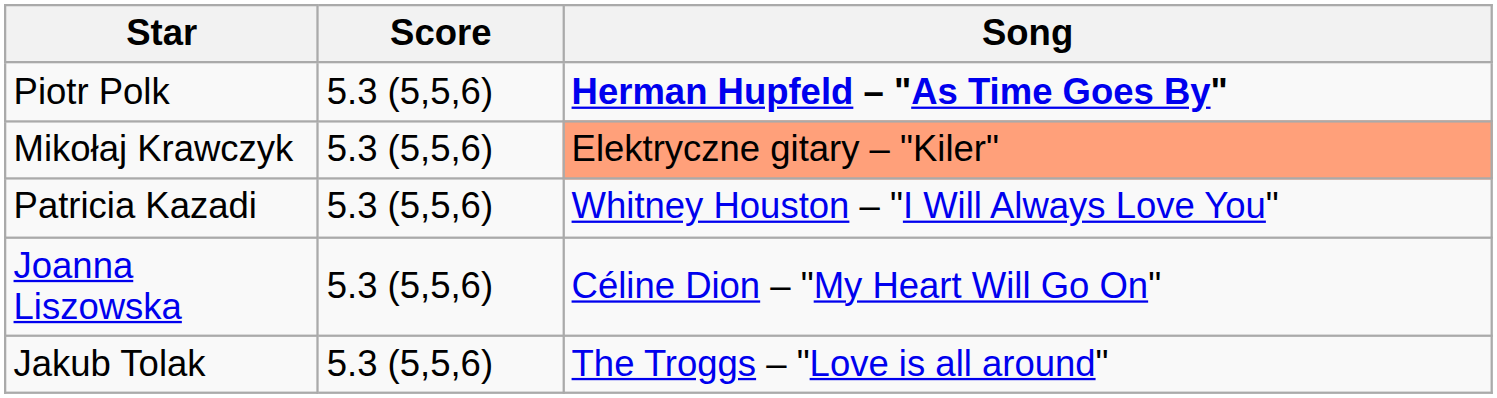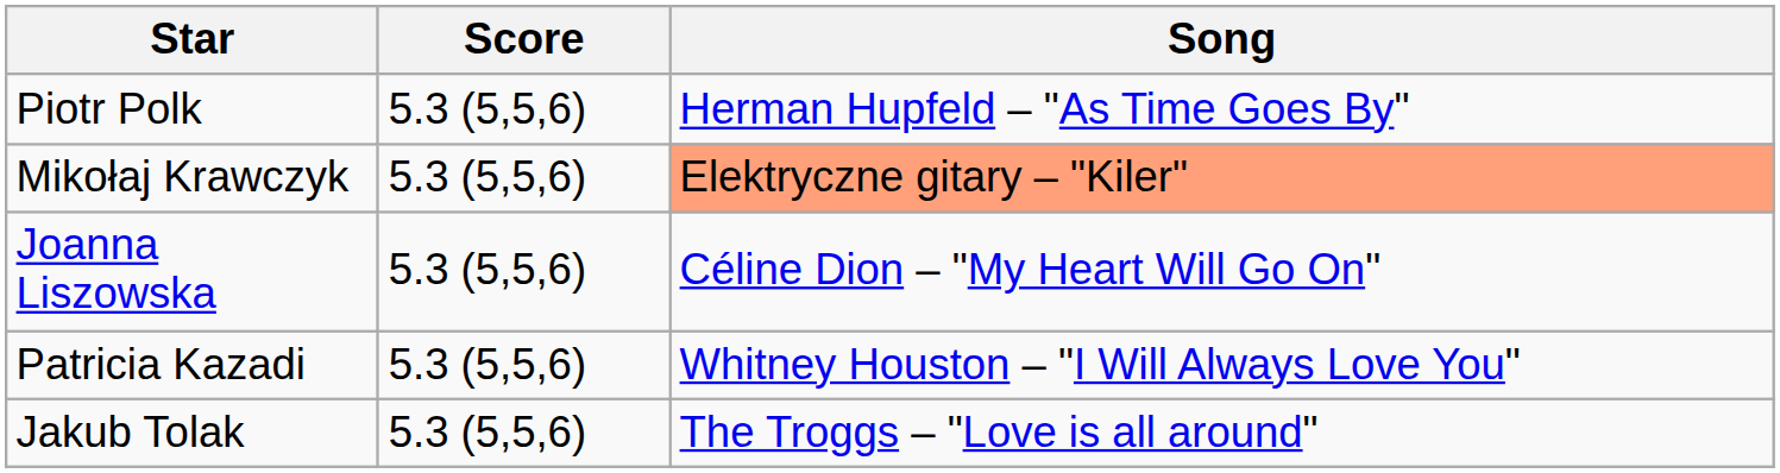Piotr Polk | Song: bold -> normal
rows swapped: Patricia Kazadi <-> Joanna Liszowska
